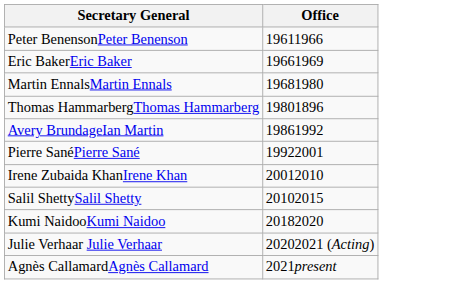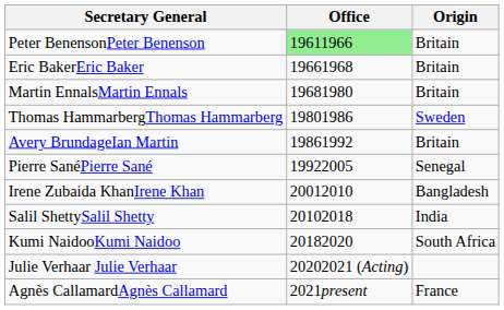+ column: Origin | Britain | Britain | Britain | Sweden | Britain | Senegal | Bangladesh | India | South Africa | France
Peter BenensonPeter Benenson | Office: no background -> lightgreen background
Eric BakerEric Baker | Office: 19661969 -> 19661968
Thomas HammarbergThomas Hammarberg | Office: 19801896 -> 19801986
Pierre SanéPierre Sané | Office: 19922001 -> 19922005
Salil ShettySalil Shetty | Office: 20102015 -> 20102018
